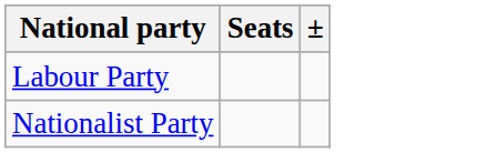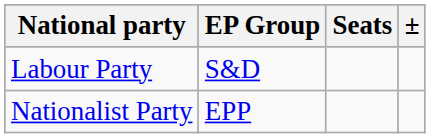+ column: EP Group | S&D | EPP
